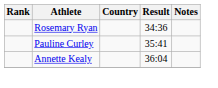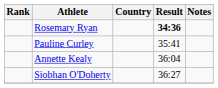Rosemary Ryan | Result: normal -> bold
+ row: Siobhan O'Doherty | 36:27
